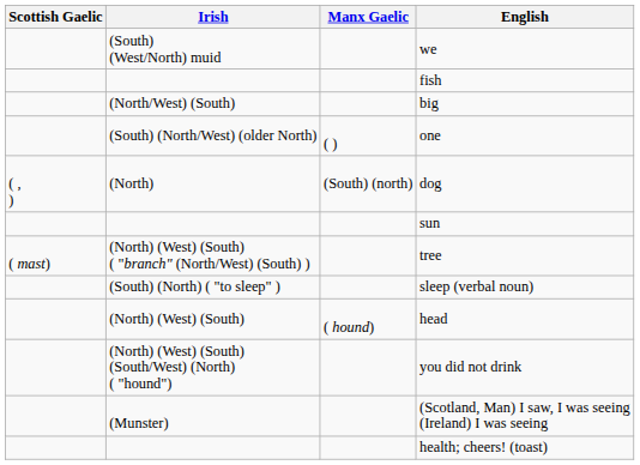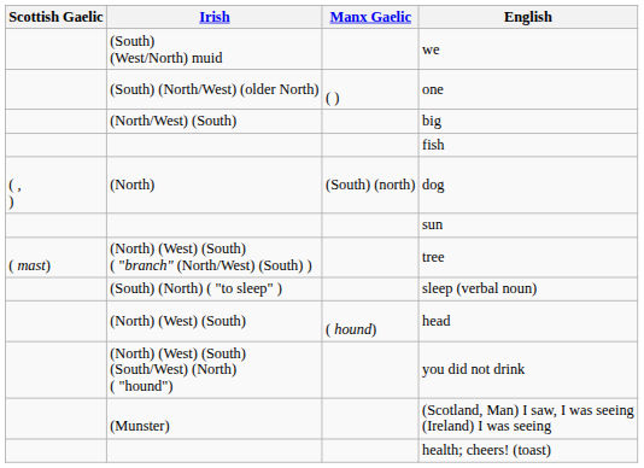rows swapped: one <-> fish
